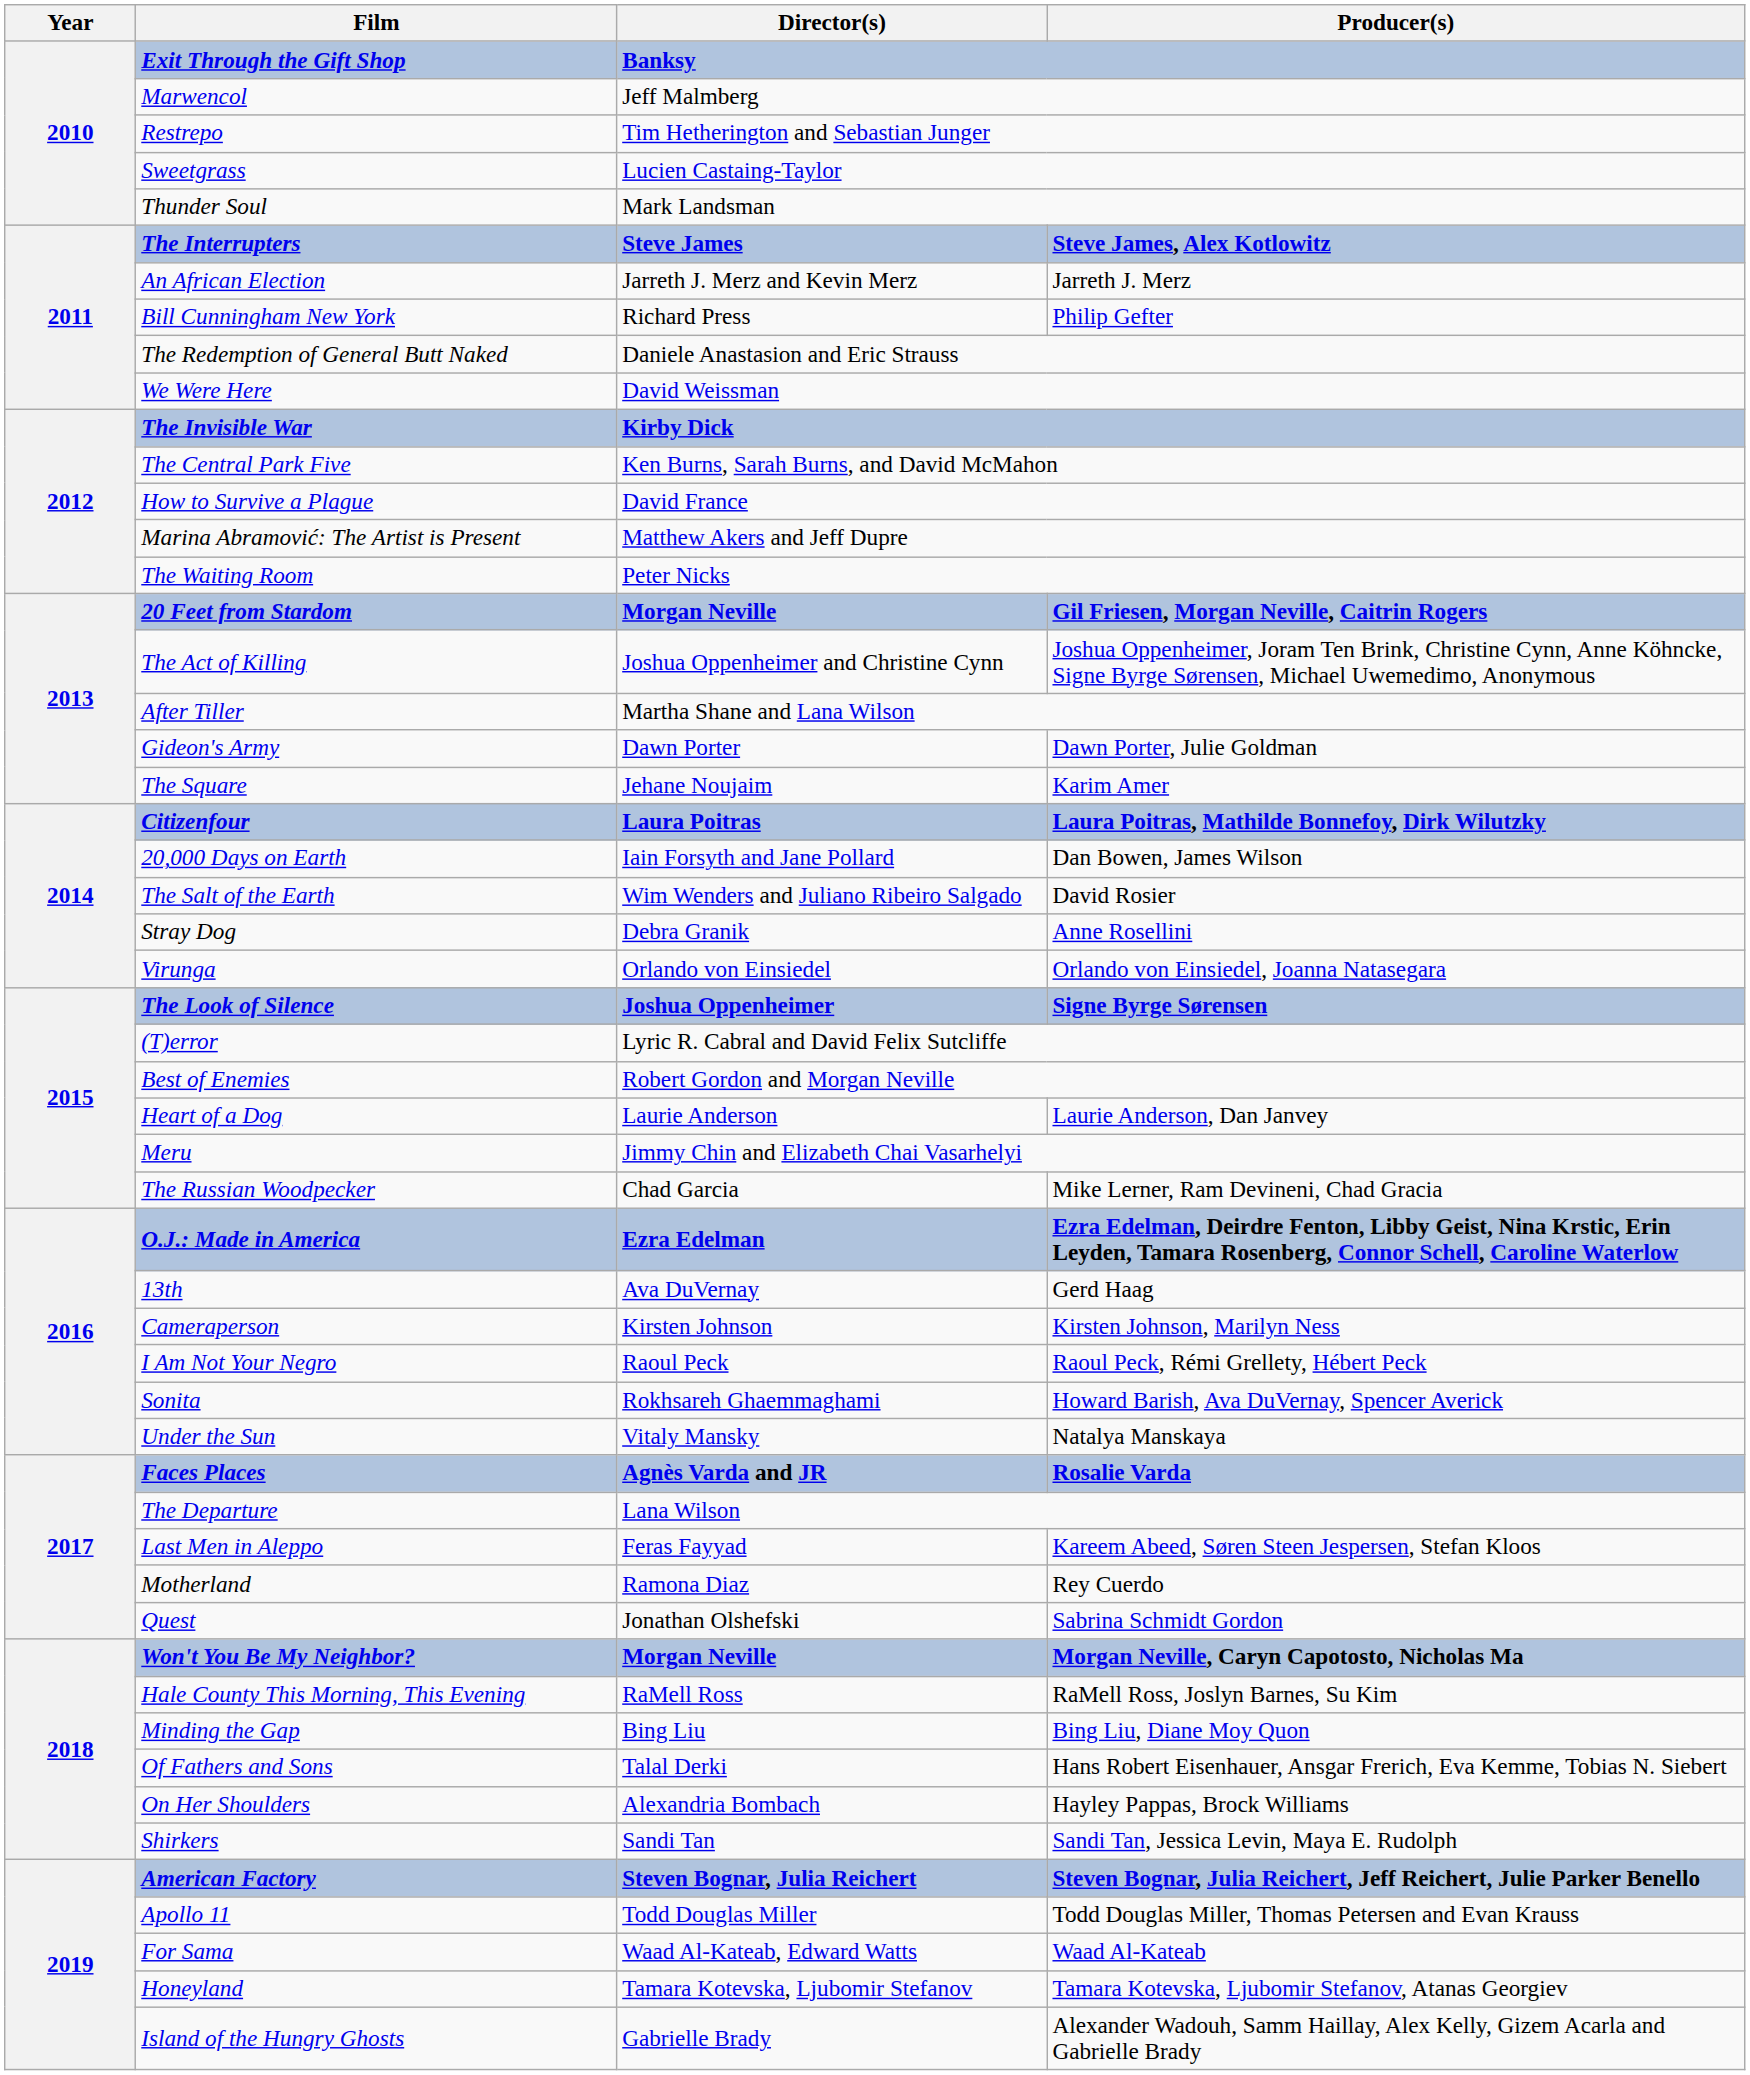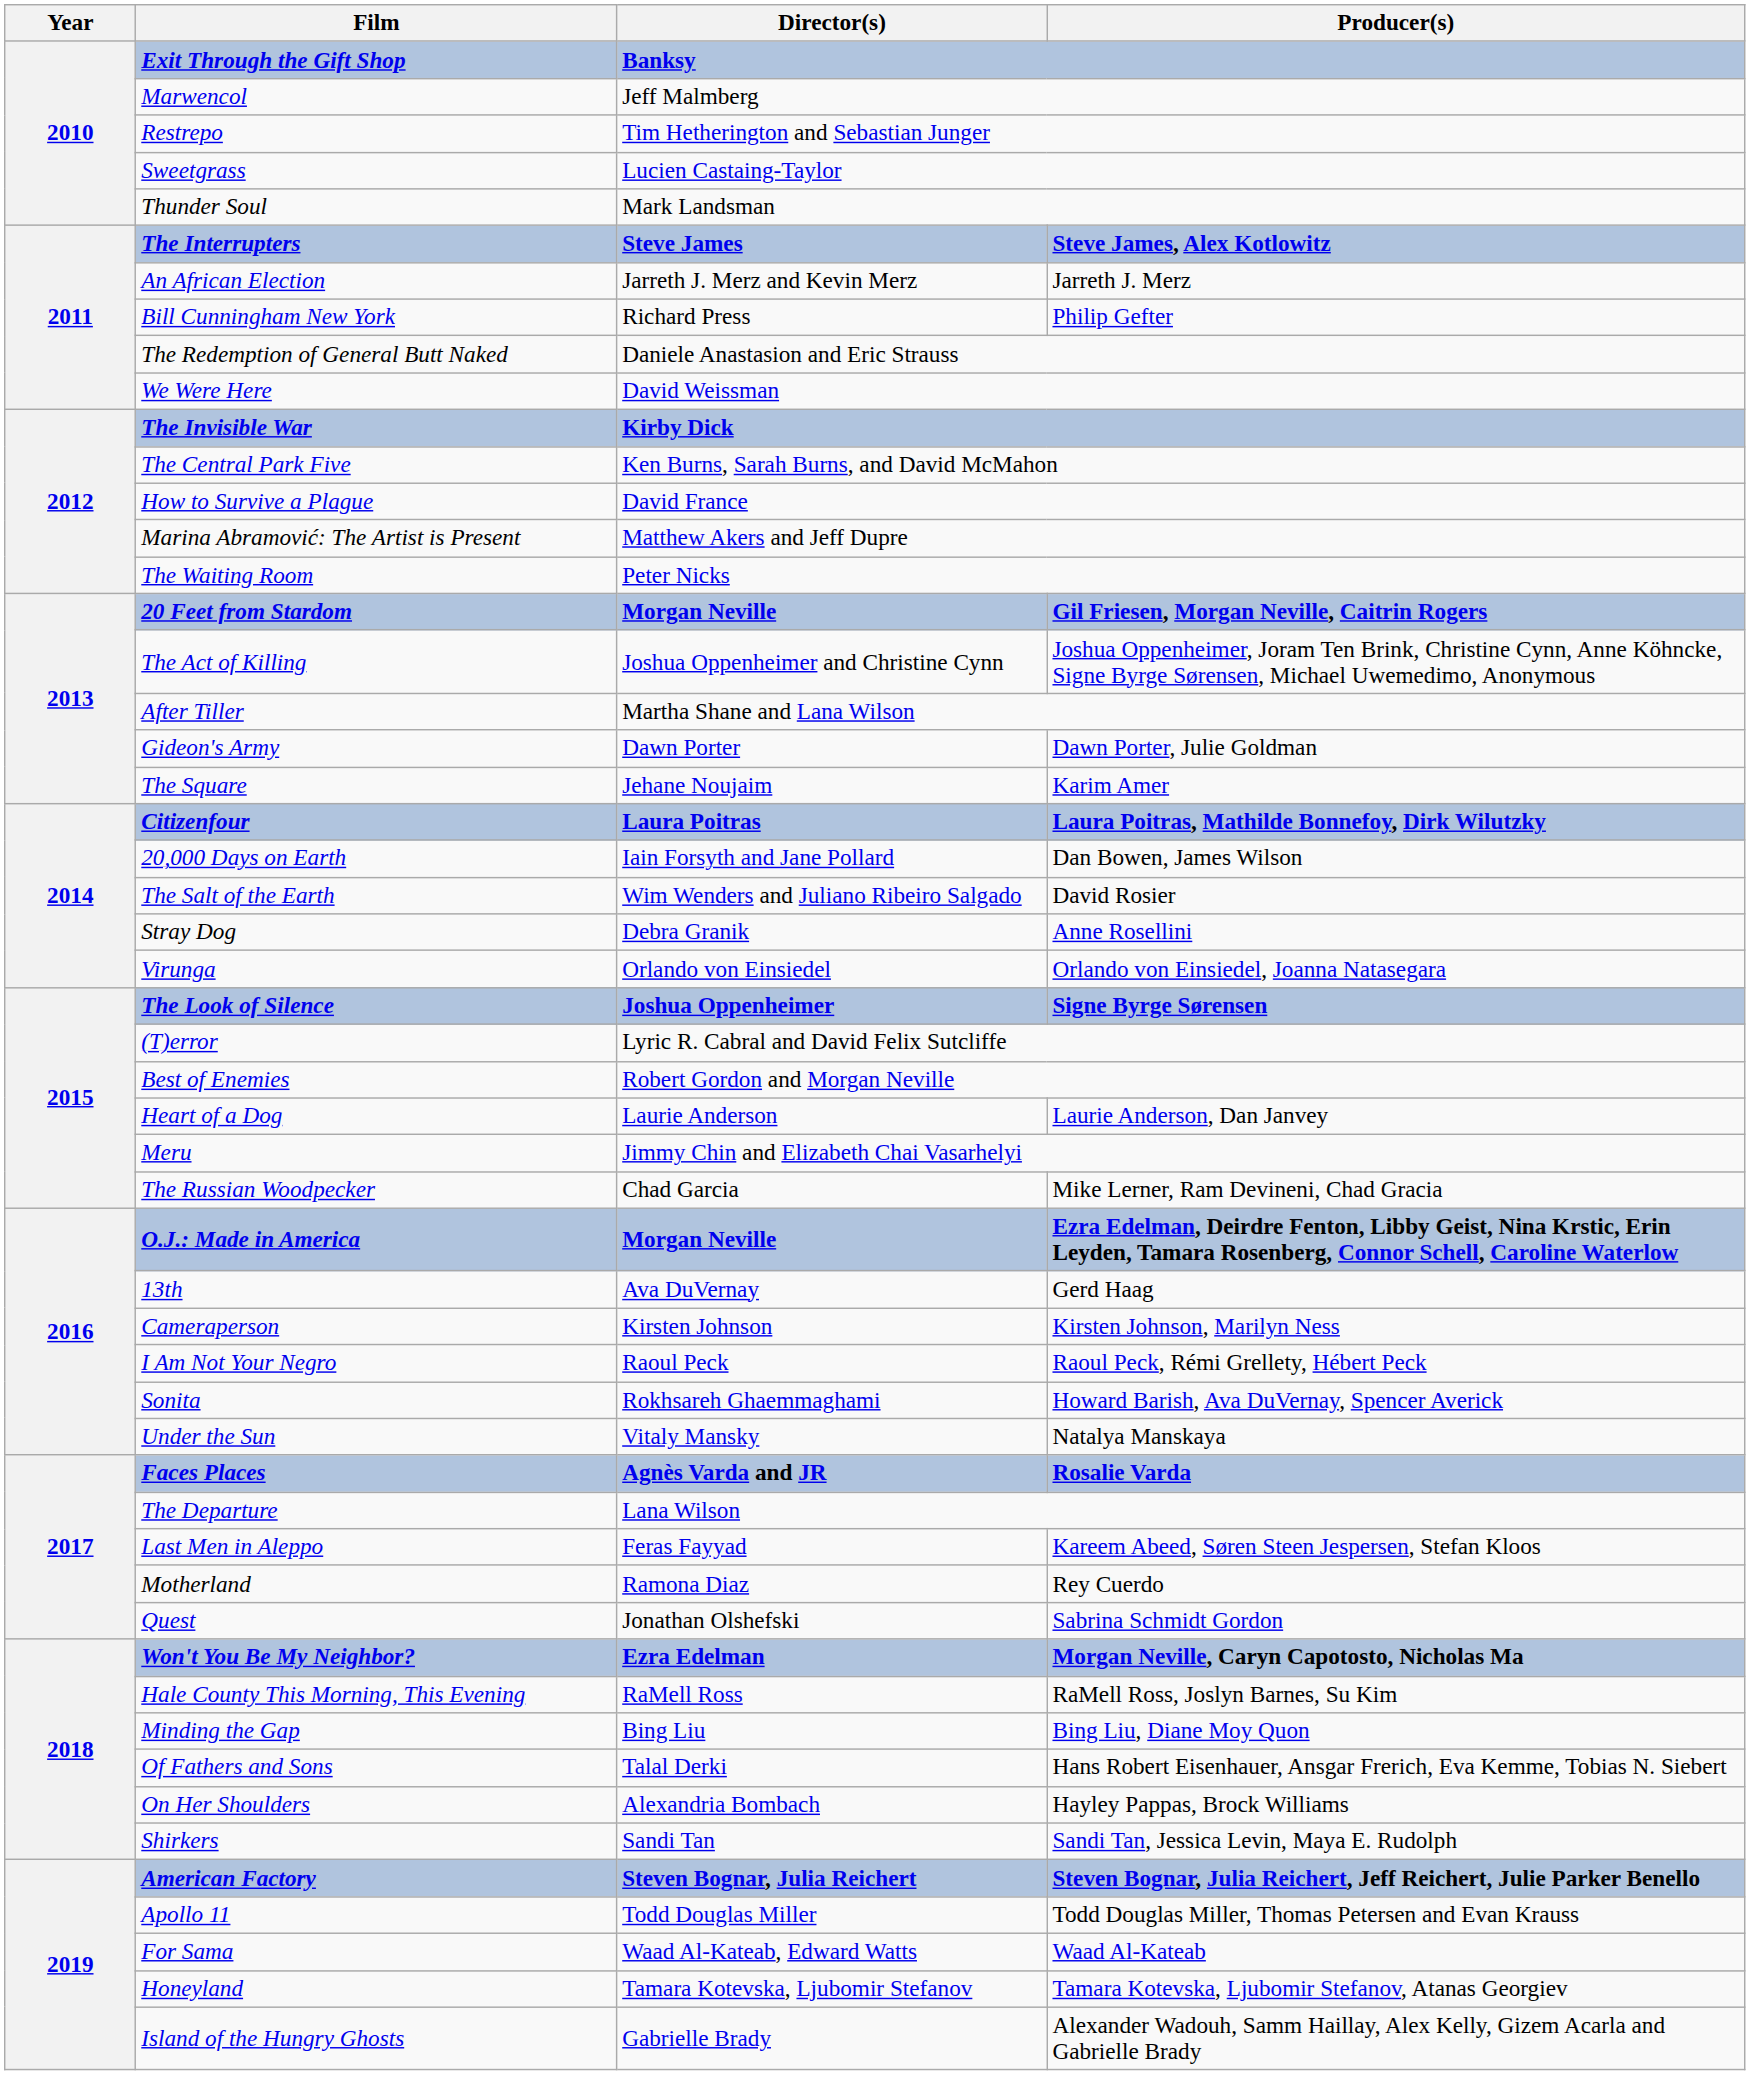O.J.: Made in America | Director(s): Ezra Edelman -> Morgan Neville
Won't You Be My Neighbor? | Director(s): Morgan Neville -> Ezra Edelman
